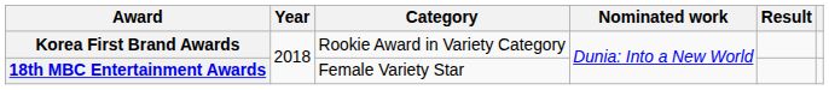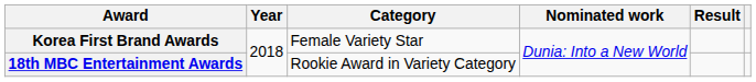Korea First Brand Awards | Category: Rookie Award in Variety Category -> Female Variety Star
18th MBC Entertainment Awards | Category: Female Variety Star -> Rookie Award in Variety Category
